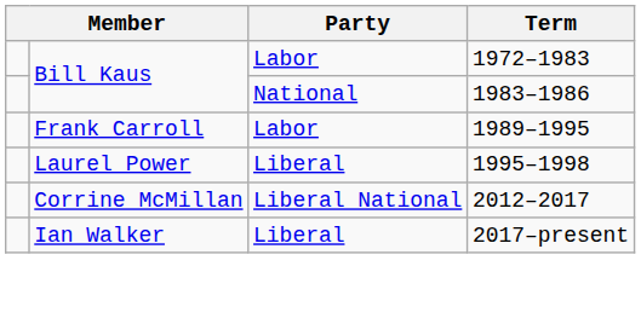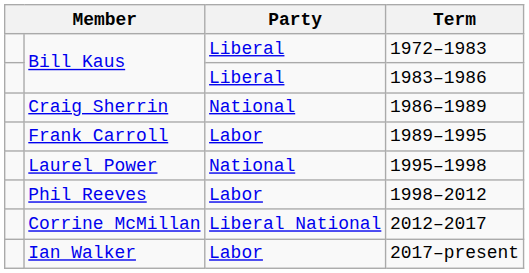1972–1983 | Party: Labor -> Liberal
1983–1986 | Party: National -> Liberal
+ row: Craig Sherrin | National | 1986–1989
1995–1998 | Party: Liberal -> National
+ row: Phil Reeves | Labor | 1998–2012
2017–present | Party: Liberal -> Labor
